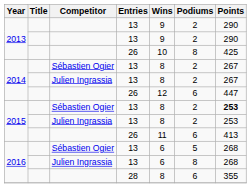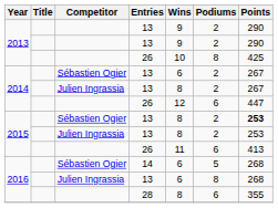2014 / Sébastien Ogier | Wins: 8 -> 6
2016 / Sébastien Ogier | Entries: 13 -> 14
